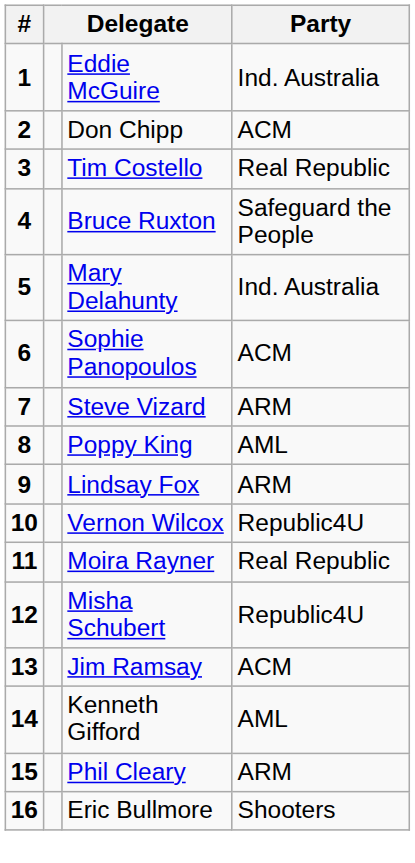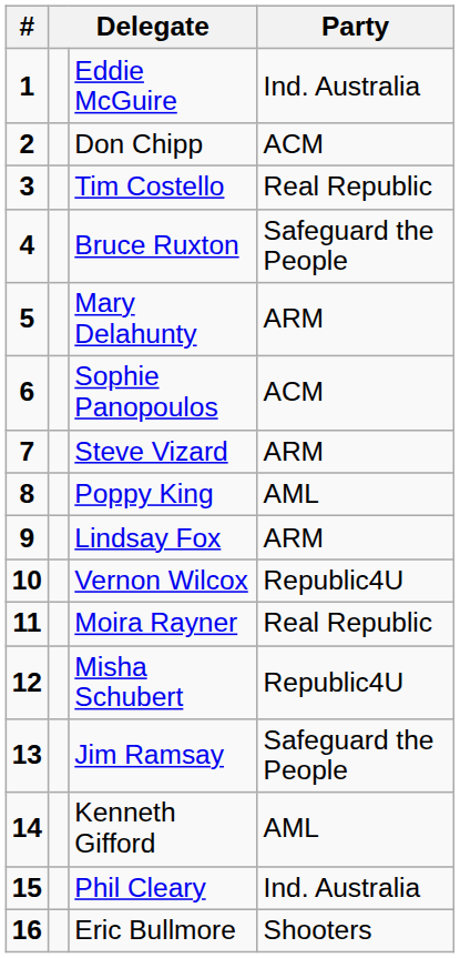Mary Delahunty | Party: Ind. Australia -> ARM
Jim Ramsay | Party: ACM -> Safeguard the People
Phil Cleary | Party: ARM -> Ind. Australia
